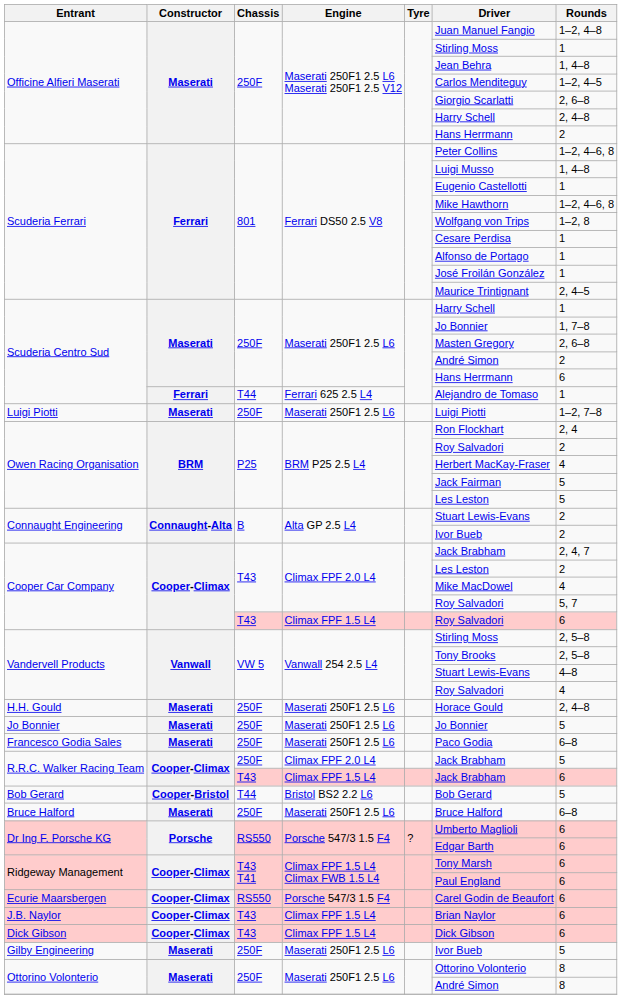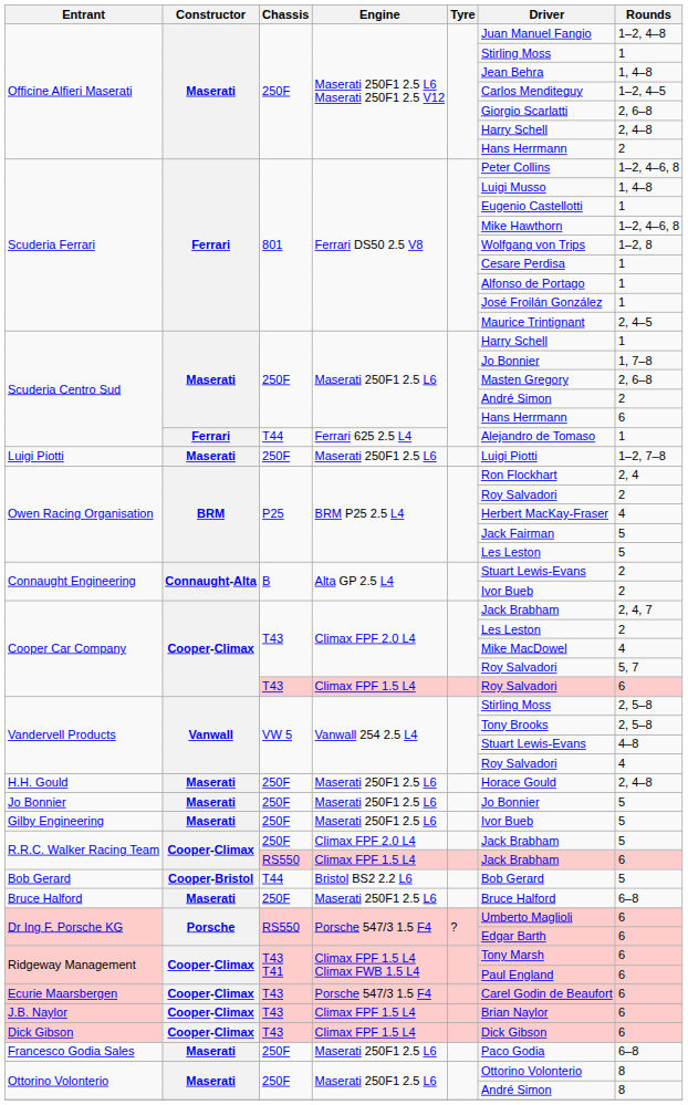rows swapped: Gilby Engineering <-> Francesco Godia Sales
R.R.C. Walker Racing Team / Climax FPF 1.5 L4 | Chassis: T43 -> RS550
Ecurie Maarsbergen | Chassis: RS550 -> T43
